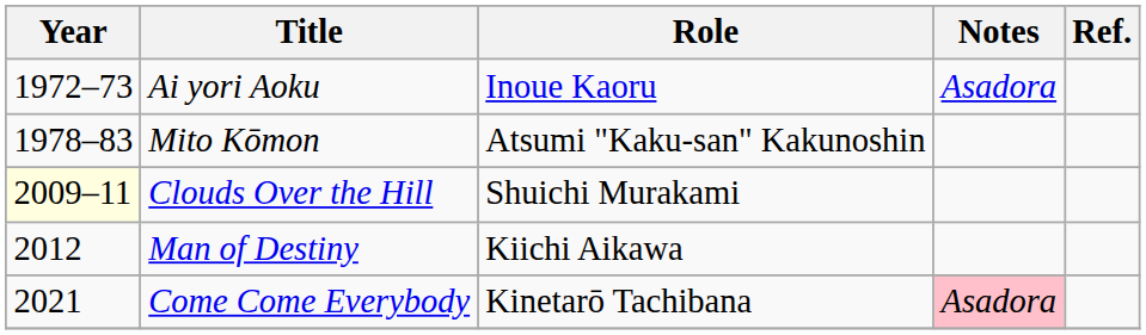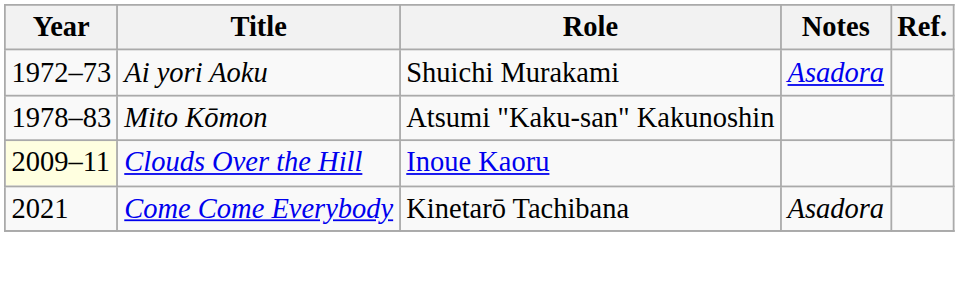Ai yori Aoku | Role: Inoue Kaoru -> Shuichi Murakami
Clouds Over the Hill | Role: Shuichi Murakami -> Inoue Kaoru
- row: 2012 | Man of Destiny | Kiichi Aikawa
Come Come Everybody | Notes: pink background -> no background
